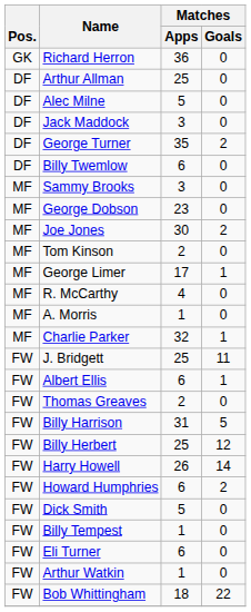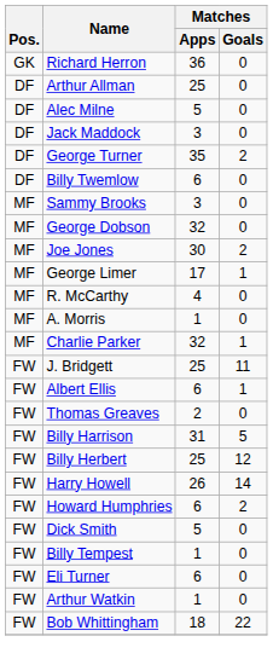George Dobson | Matches / Apps: 23 -> 32
- row: MF | Tom Kinson | 2 | 0
